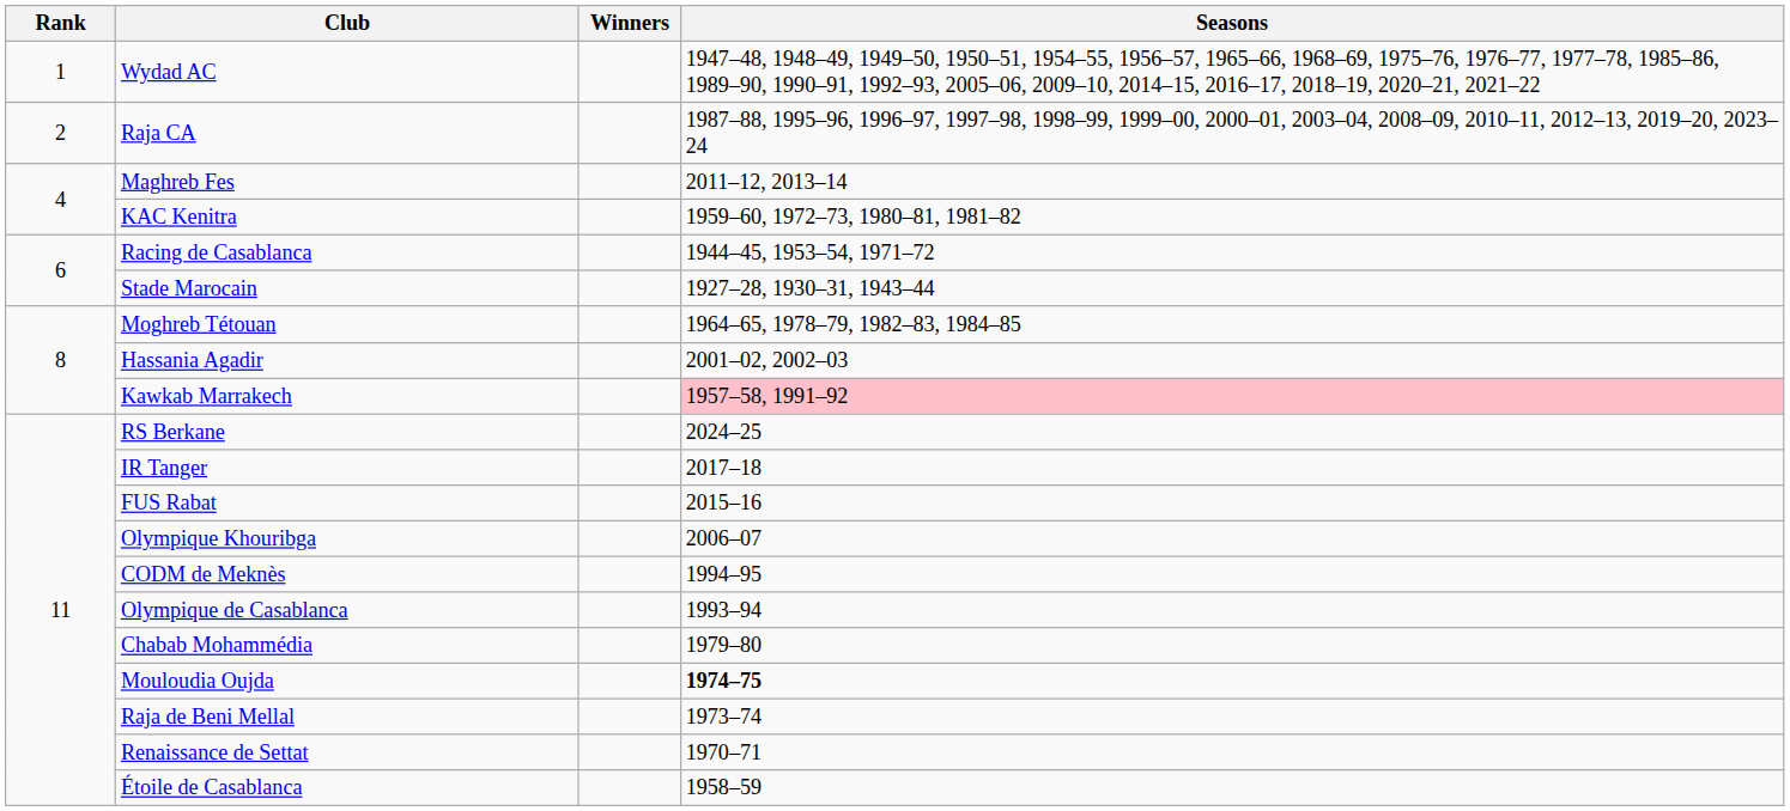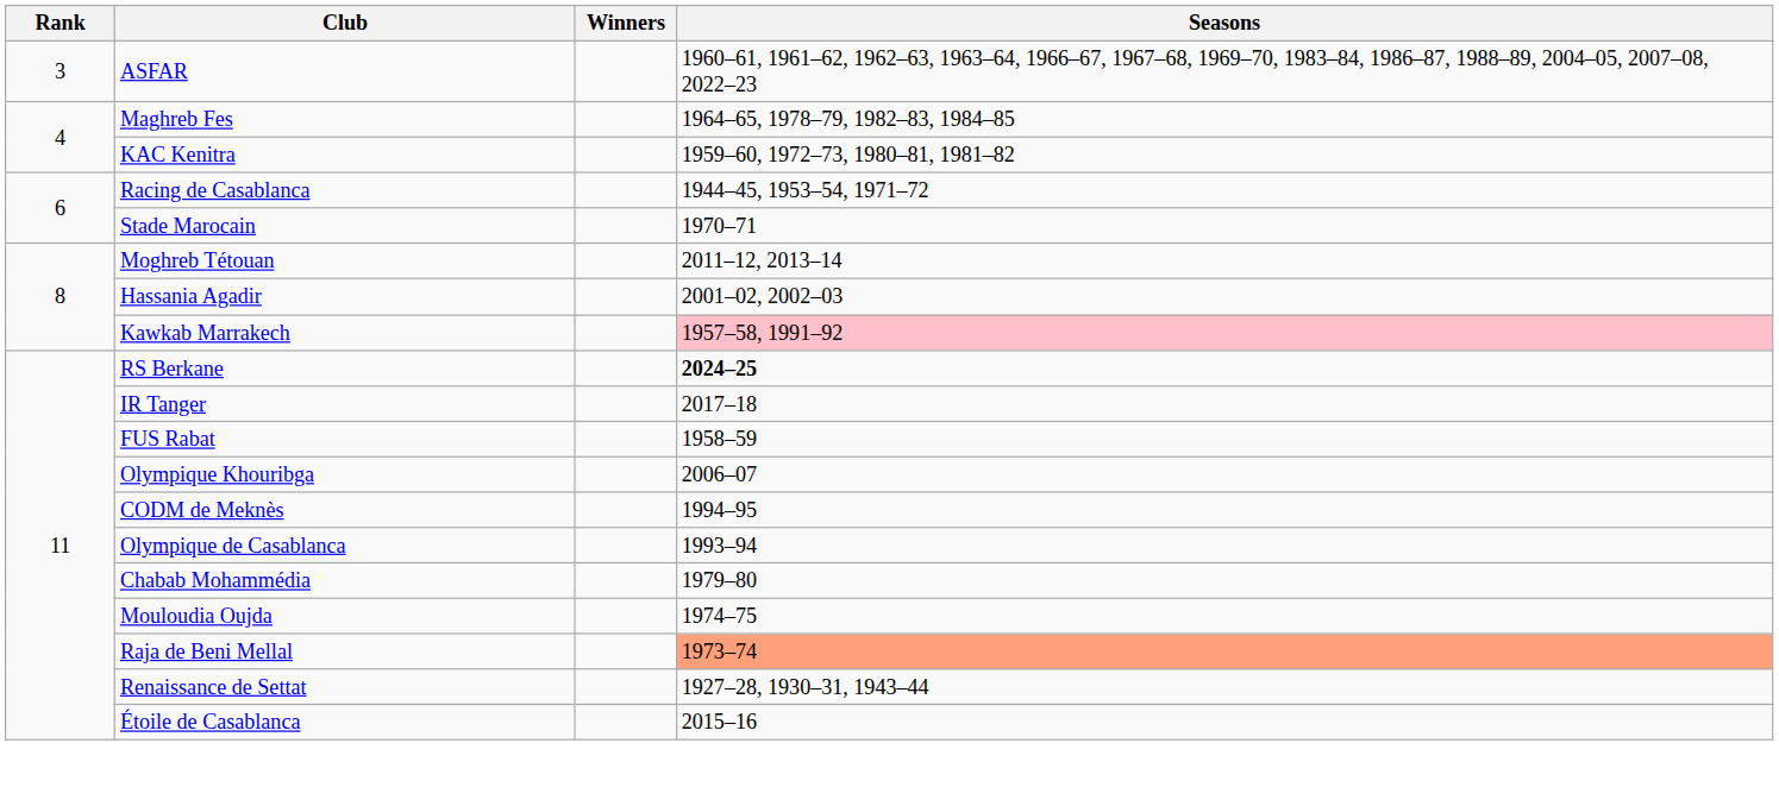- row: 1 | Wydad AC | 1947–48, 1948–49, 1949–50, 1950–51, 1954–55, 1956–57, 1965–66, 1968–69, 1975–76, 1976–77, 1977–78, 1985–86, 1989–90, 1990–91, 1992–93, 2005–06, 2009–10, 2014–15, 2016–17, 2018–19, 2020–21, 2021–22
- row: 2 | Raja CA | 1987–88, 1995–96, 1996–97, 1997–98, 1998–99, 1999–00, 2000–01, 2003–04, 2008–09, 2010–11, 2012–13, 2019–20, 2023–24
+ row: 3 | ASFAR | 1960–61, 1961–62, 1962–63, 1963–64, 1966–67, 1967–68, 1969–70, 1983–84, 1986–87, 1988–89, 2004–05, 2007–08, 2022–23
Maghreb Fes | Seasons: 2011–12, 2013–14 -> 1964–65, 1978–79, 1982–83, 1984–85
Stade Marocain | Seasons: 1927–28, 1930–31, 1943–44 -> 1970–71
Moghreb Tétouan | Seasons: 1964–65, 1978–79, 1982–83, 1984–85 -> 2011–12, 2013–14
RS Berkane | Seasons: normal -> bold
FUS Rabat | Seasons: 2015–16 -> 1958–59
Mouloudia Oujda | Seasons: bold -> normal
Raja de Beni Mellal | Seasons: no background -> lightsalmon background
Renaissance de Settat | Seasons: 1970–71 -> 1927–28, 1930–31, 1943–44
Étoile de Casablanca | Seasons: 1958–59 -> 2015–16
